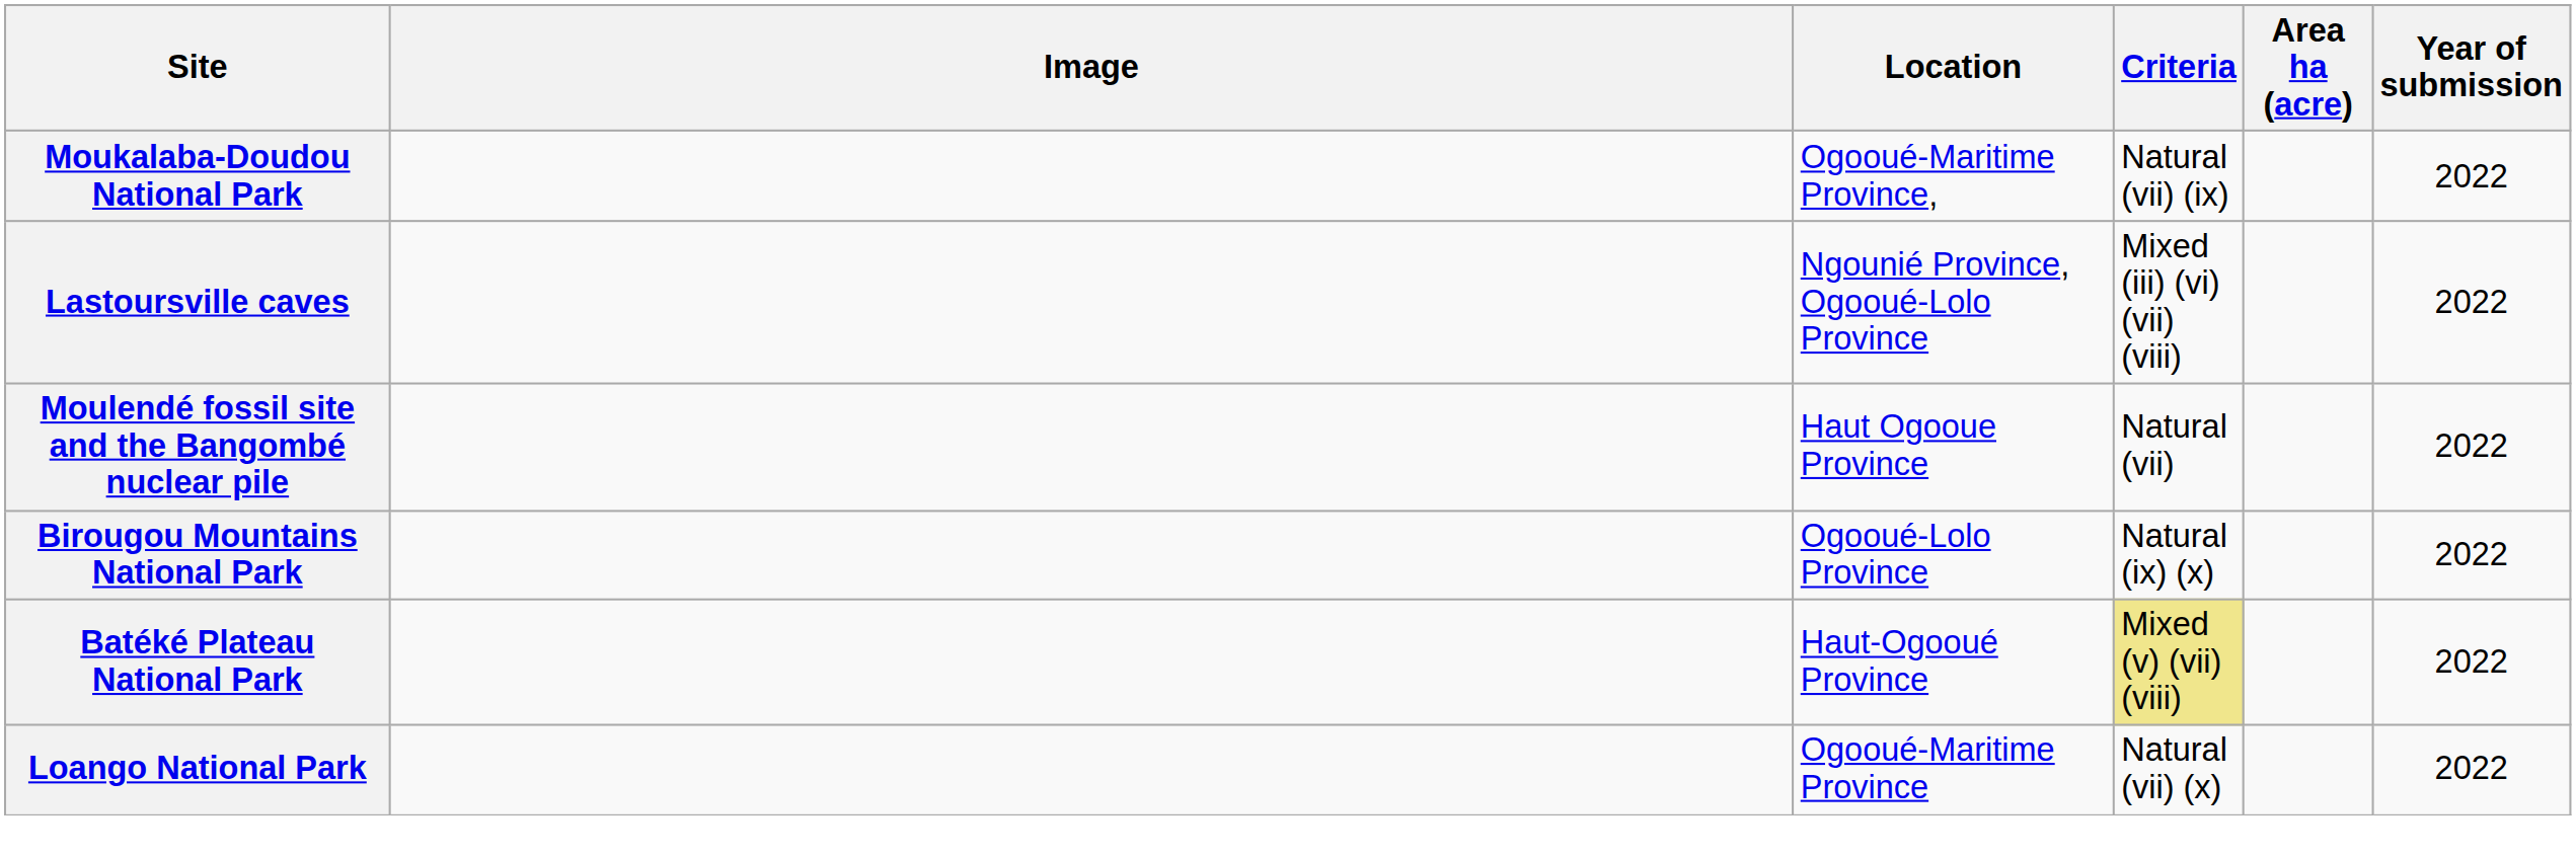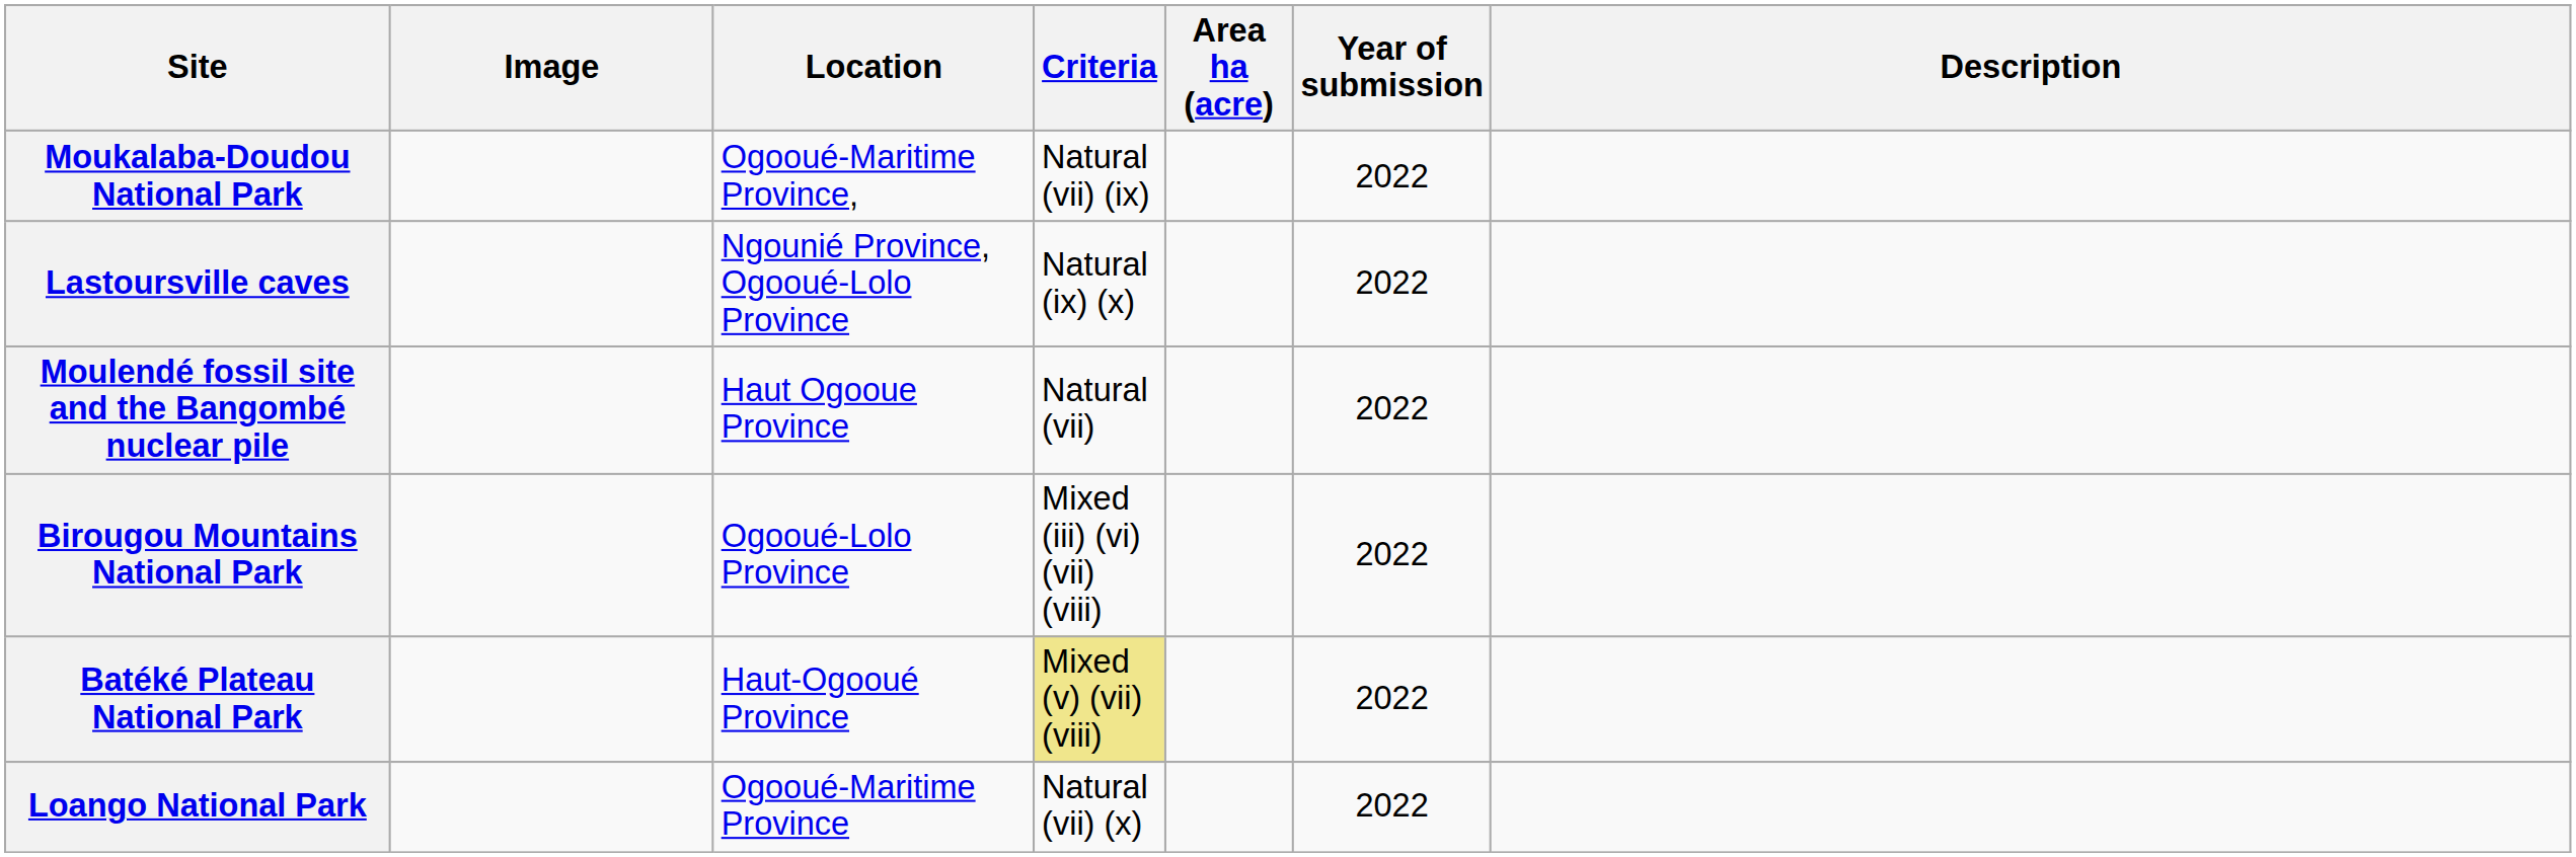+ column: Description
Lastoursville caves | Criteria: Mixed (iii) (vi) (vii) (viii) -> Natural (ix) (x)
Birougou Mountains National Park | Criteria: Natural (ix) (x) -> Mixed (iii) (vi) (vii) (viii)
